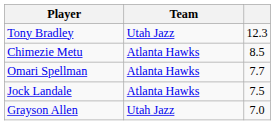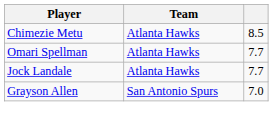- row: Tony Bradley | Utah Jazz | 12.3
Jock Landale | column 3: 7.5 -> 7.7
Grayson Allen | Team: Utah Jazz -> San Antonio Spurs
